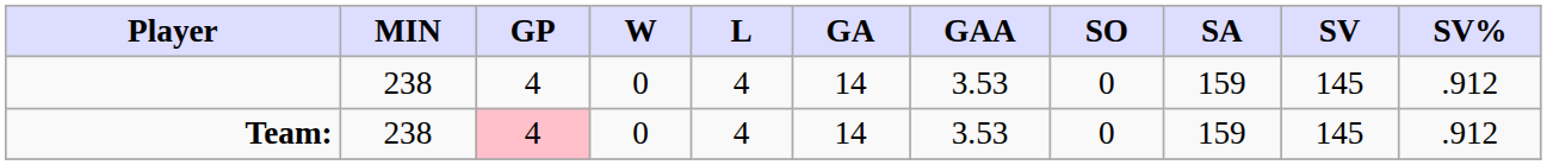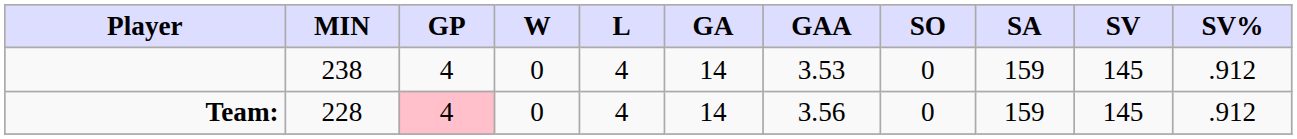Team: | MIN: 238 -> 228
Team: | GAA: 3.53 -> 3.56
